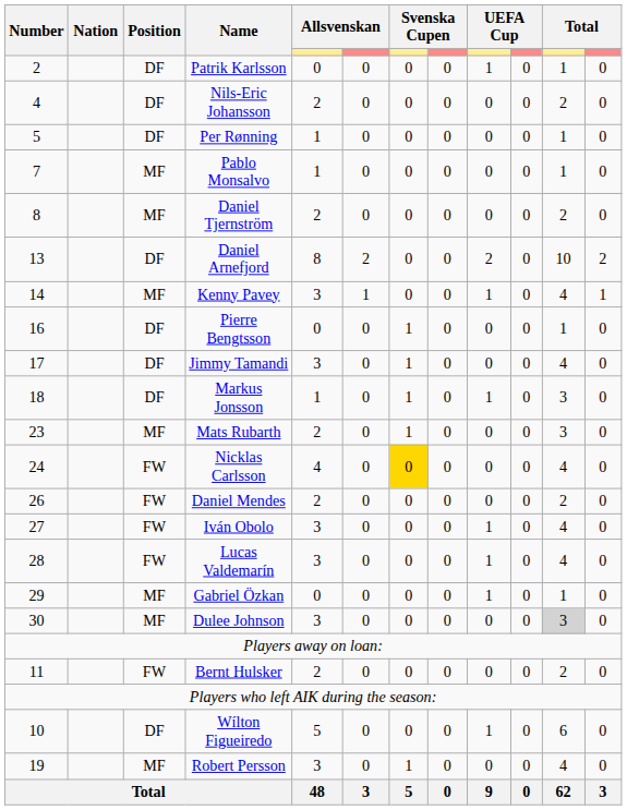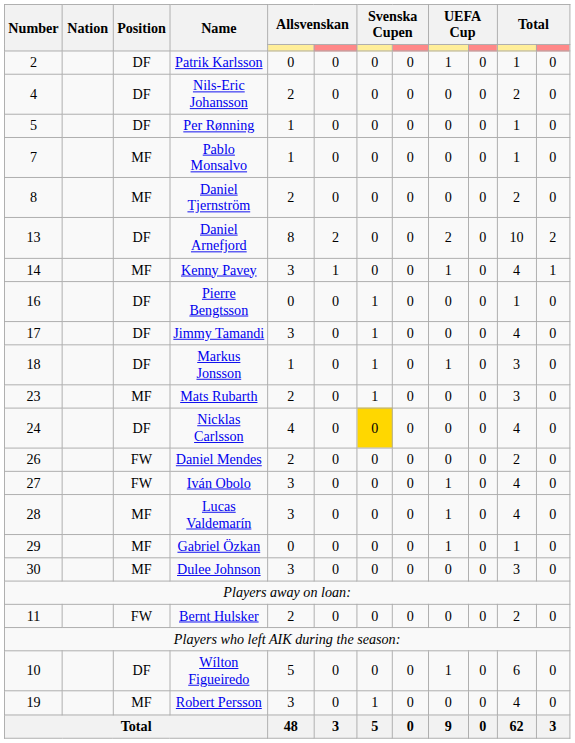Nicklas Carlsson | Position: FW -> DF
Lucas Valdemarín | Position: FW -> MF
Dulee Johnson | column 11: lightgrey background -> no background
